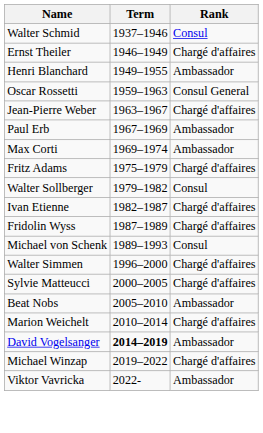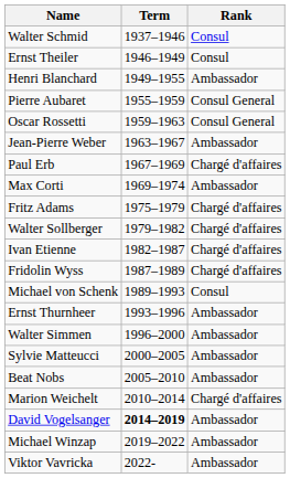Ernst Theiler | Rank: Chargé d'affaires -> Consul
+ row: Pierre Aubaret | 1955–1959 | Consul General
Jean-Pierre Weber | Rank: Chargé d'affaires -> Ambassador
Paul Erb | Rank: Ambassador -> Chargé d'affaires
Walter Sollberger | Rank: Consul -> Chargé d'affaires
+ row: Ernst Thurnheer | 1993–1996 | Ambassador
Walter Simmen | Rank: Chargé d'affaires -> Ambassador
Sylvie Matteucci | Rank: Chargé d'affaires -> Ambassador
Michael Winzap | Rank: Chargé d'affaires -> Ambassador
